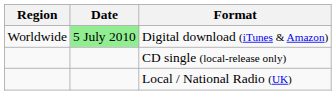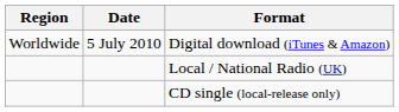Digital download (iTunes & Amazon) | Date: lightgreen background -> no background
rows swapped: Local / National Radio (UK) <-> CD single (local-release only)
